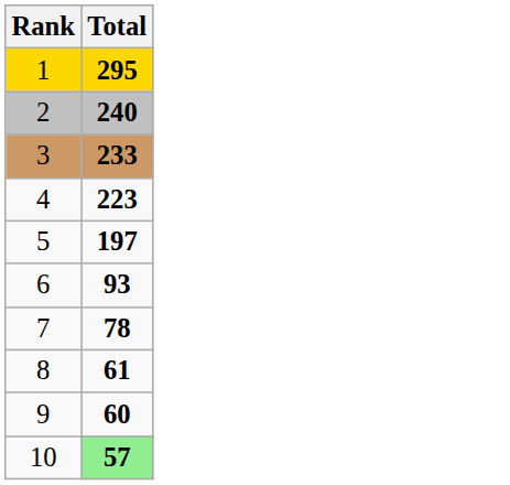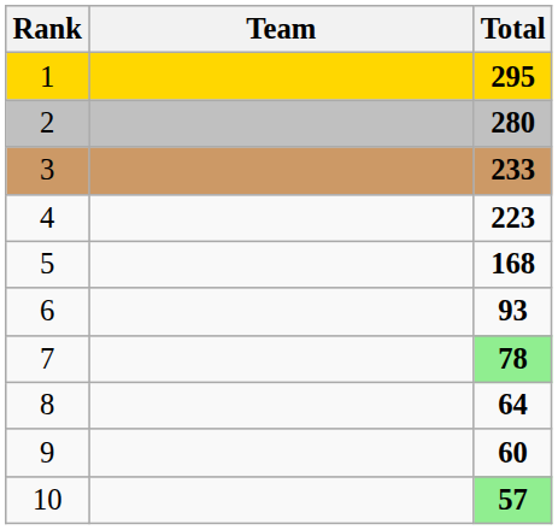+ column: Team
2 | Total: 240 -> 280
5 | Total: 197 -> 168
7 | Total: no background -> lightgreen background
8 | Total: 61 -> 64
